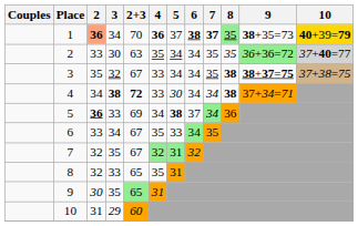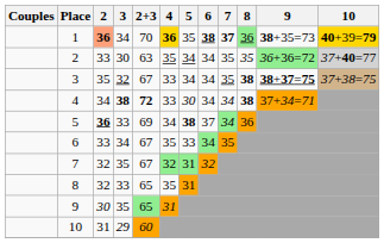1 | 4: no background -> gold background
1 | 5: 37 -> 35
1 | 8: 35 -> 36
